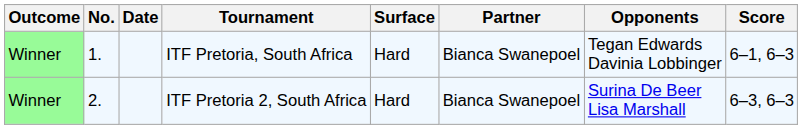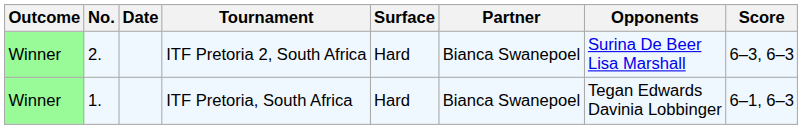rows swapped: ITF Pretoria, South Africa <-> ITF Pretoria 2, South Africa
